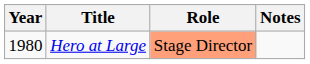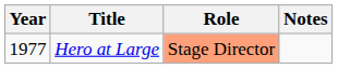Hero at Large | Year: 1980 -> 1977
